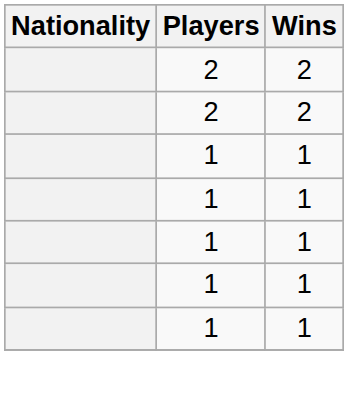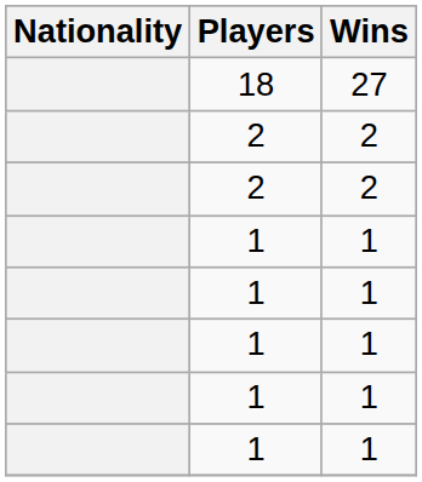+ row: 18 | 27
